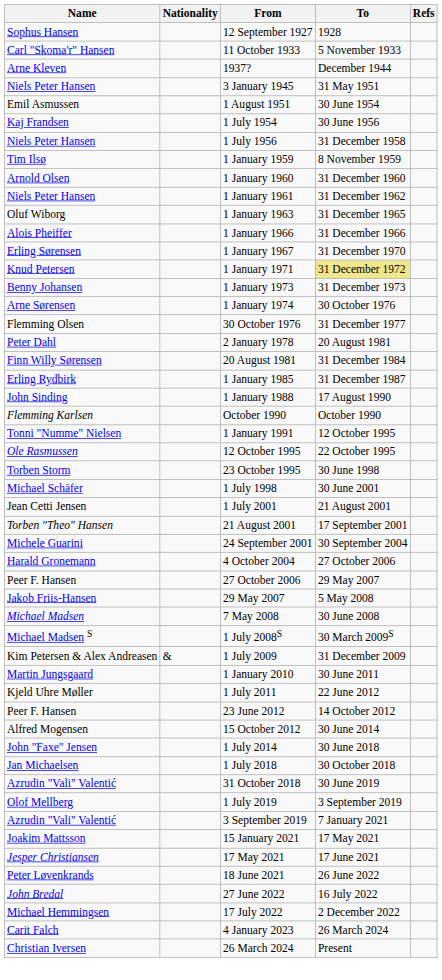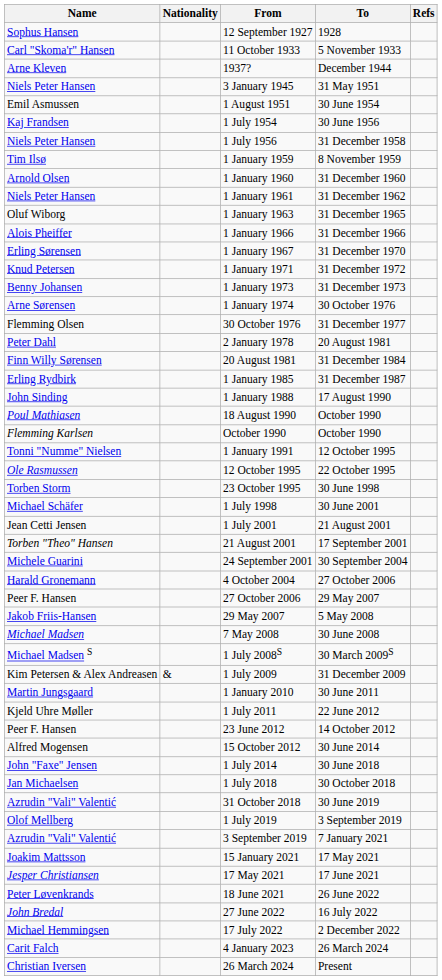1 January 1971 | To: khaki background -> no background
+ row: Poul Mathiasen | 18 August 1990 | October 1990
